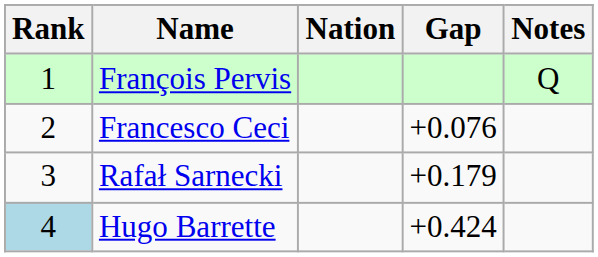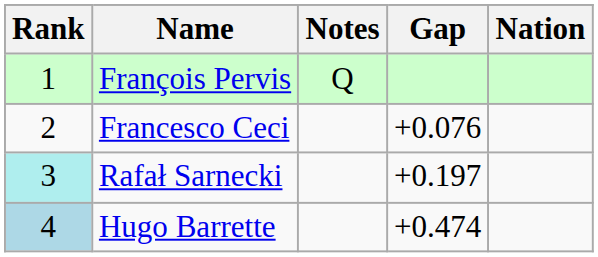columns swapped: Nation <-> Notes
Rafał Sarnecki | Rank: no background -> paleturquoise background
Rafał Sarnecki | Gap: +0.179 -> +0.197
Hugo Barrette | Gap: +0.424 -> +0.474
